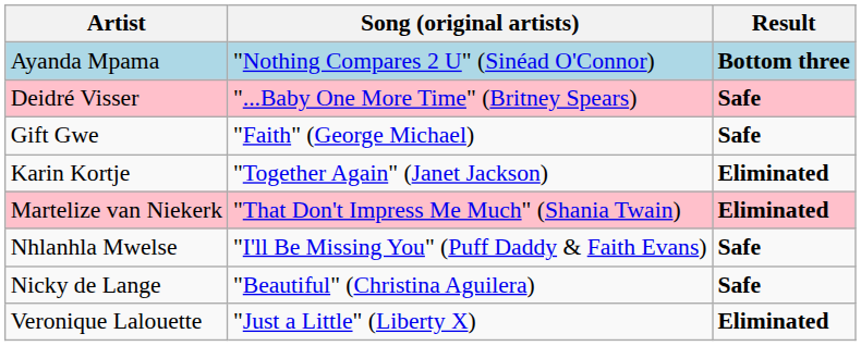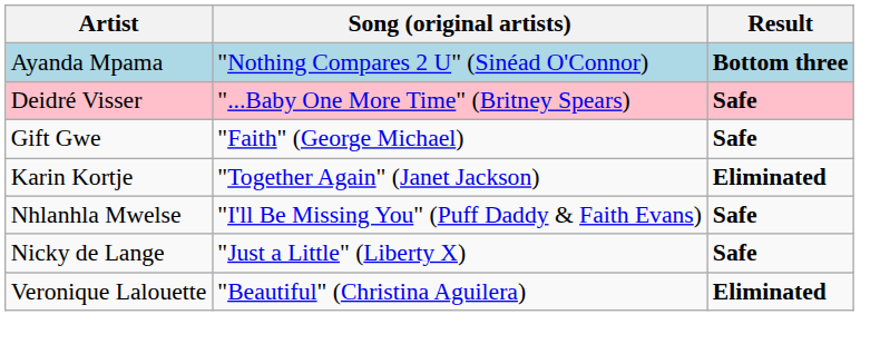- row: Martelize van Niekerk | "That Don't Impress Me Much" (Shania Twain) | Eliminated
Nicky de Lange | Song (original artists): "Beautiful" (Christina Aguilera) -> "Just a Little" (Liberty X)
Veronique Lalouette | Song (original artists): "Just a Little" (Liberty X) -> "Beautiful" (Christina Aguilera)
